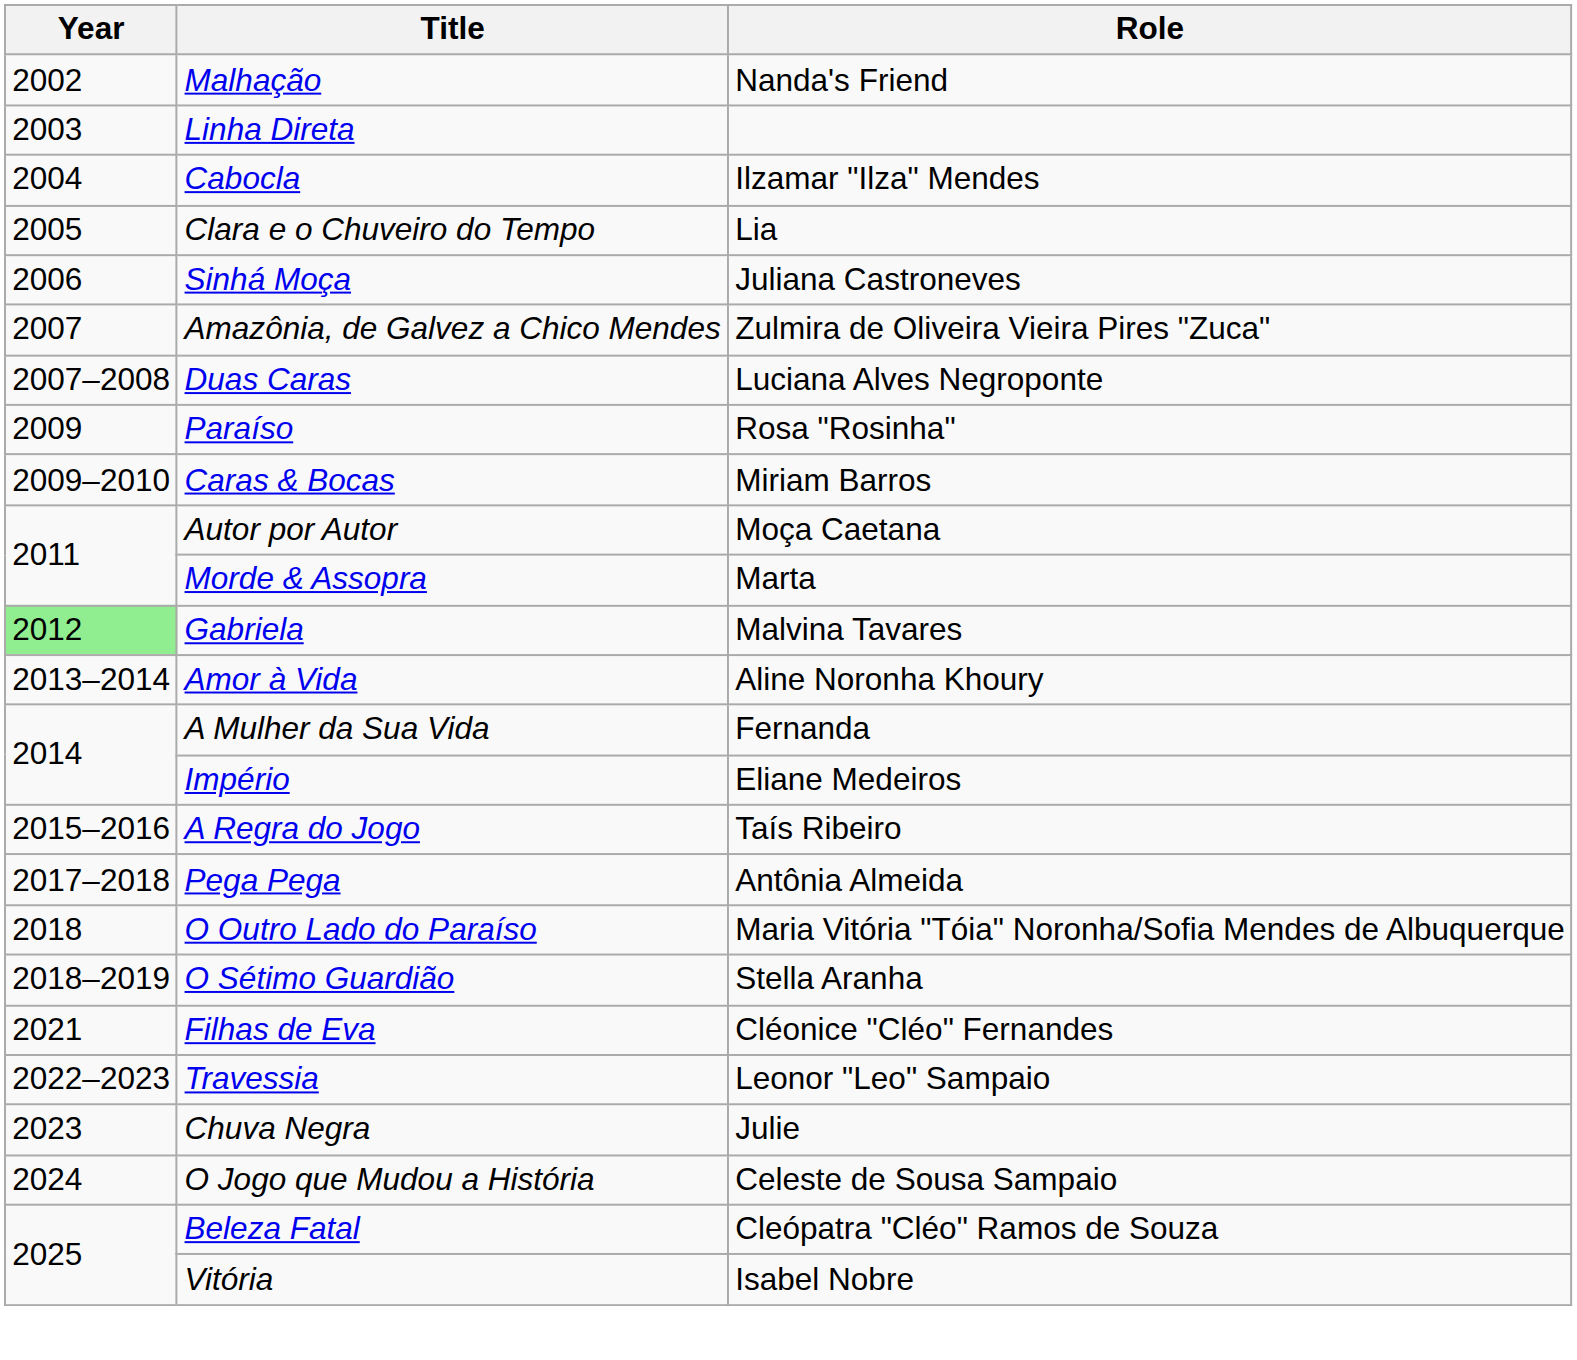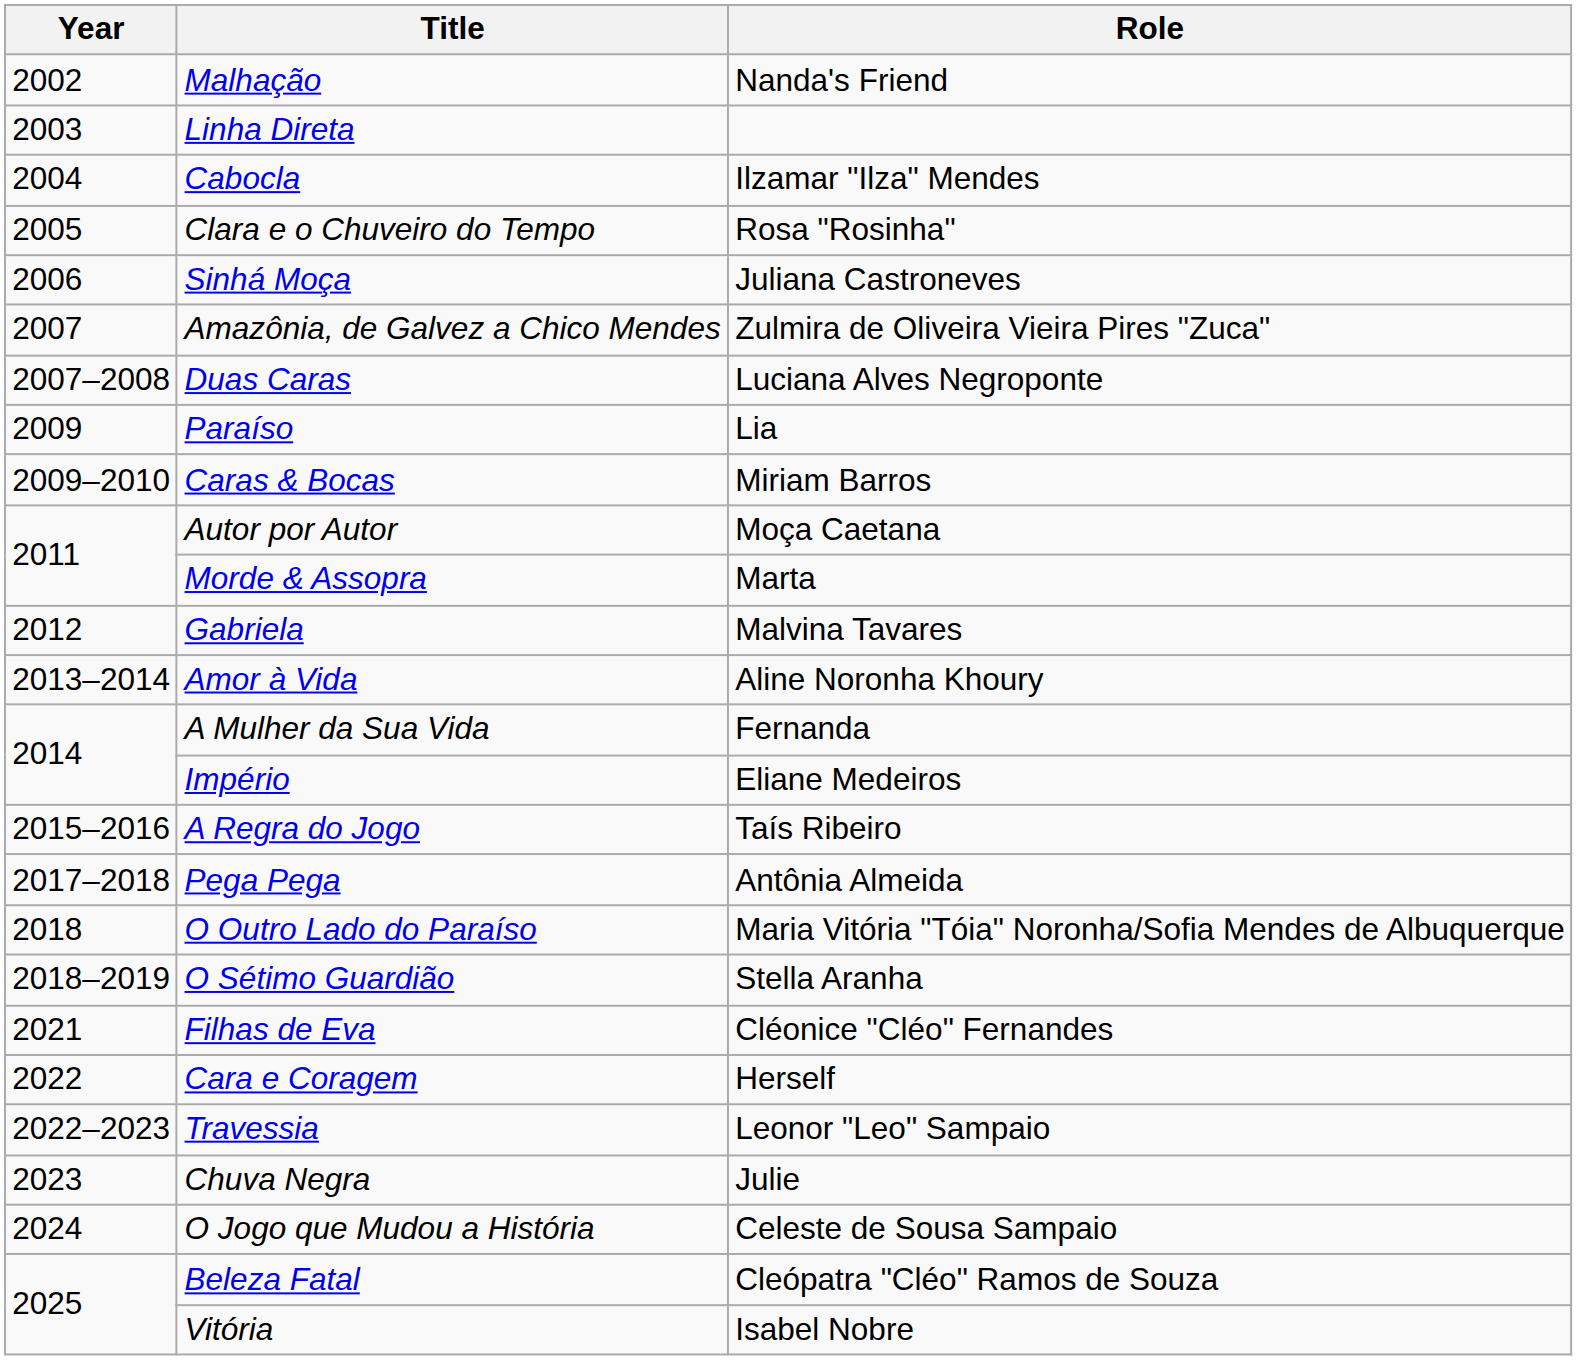Clara e o Chuveiro do Tempo | Role: Lia -> Rosa "Rosinha"
Paraíso | Role: Rosa "Rosinha" -> Lia
Gabriela | Year: lightgreen background -> no background
+ row: 2022 | Cara e Coragem | Herself
